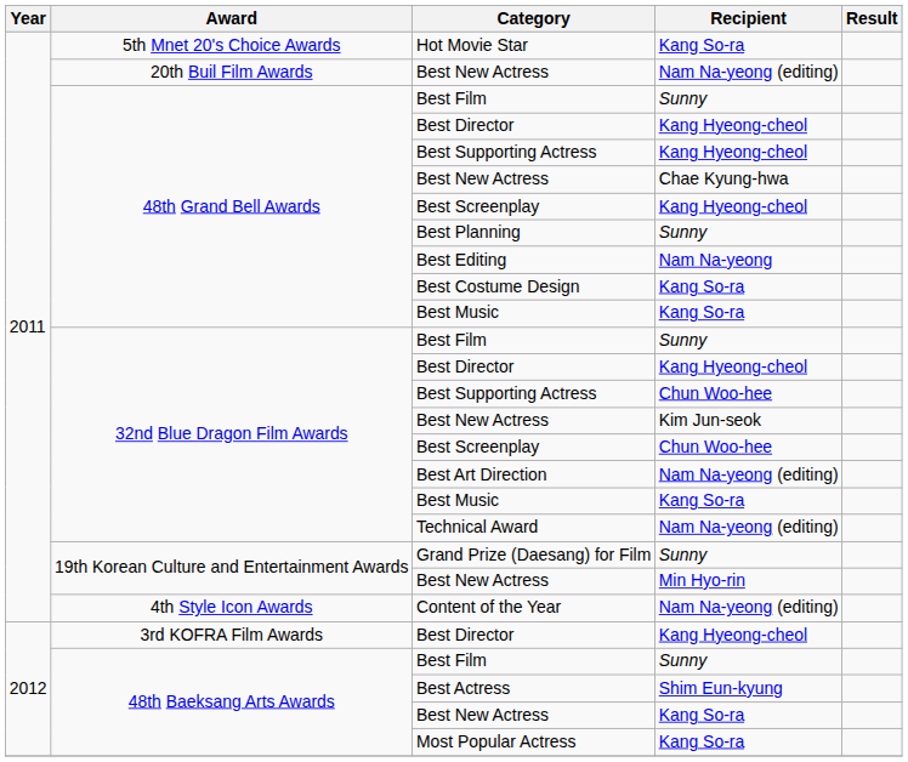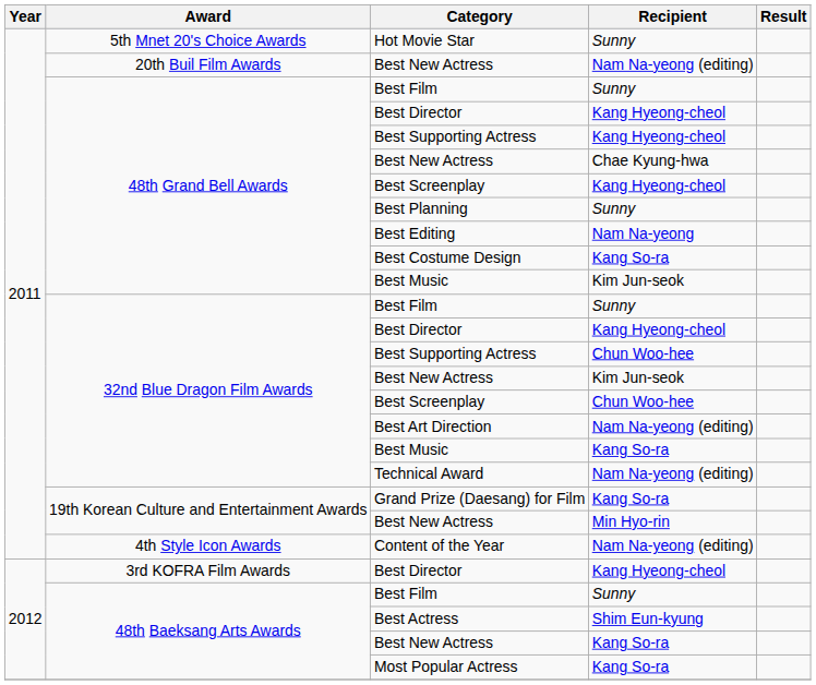Hot Movie Star | Recipient: Kang So-ra -> Sunny
48th Grand Bell Awards / Best Music | Recipient: Kang So-ra -> Kim Jun-seok
Grand Prize (Daesang) for Film | Recipient: Sunny -> Kang So-ra
